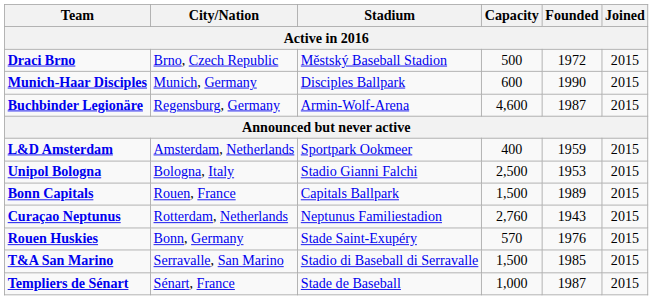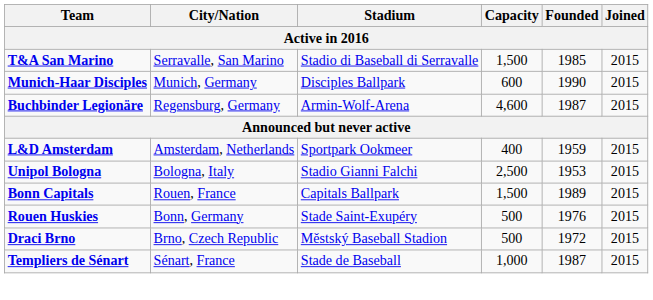rows swapped: Draci Brno <-> T&A San Marino
- row: Curaçao Neptunus | Rotterdam, Netherlands | Neptunus Familiestadion | 2,760 | 1943 | 2015
Rouen Huskies | Capacity: 570 -> 500
